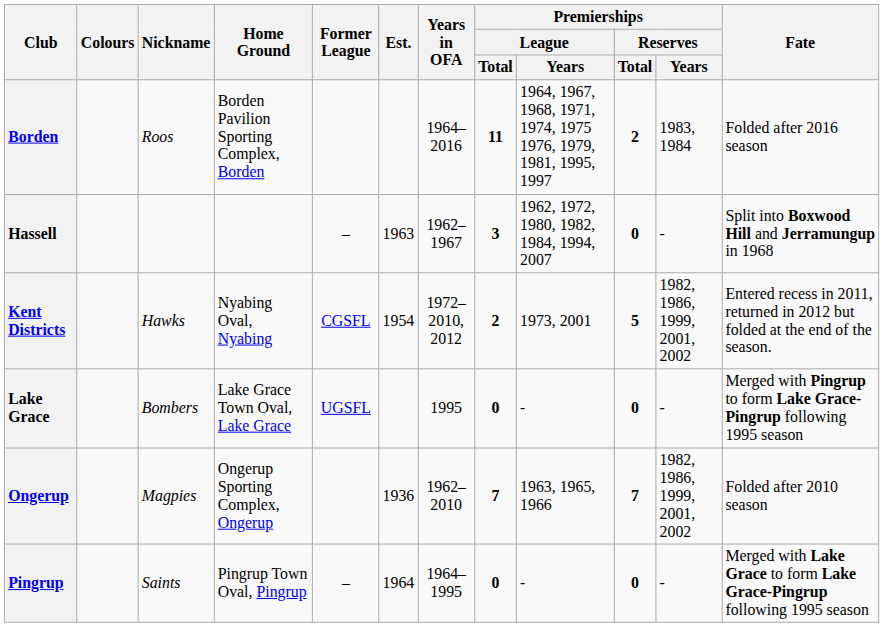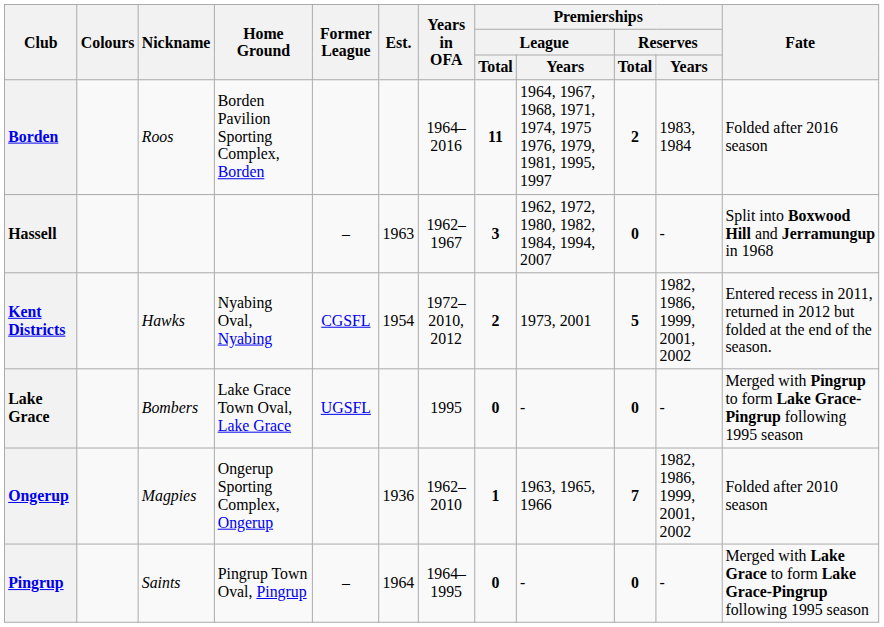Ongerup | Premierships / League / Total: 7 -> 1
